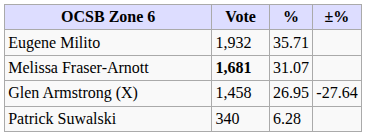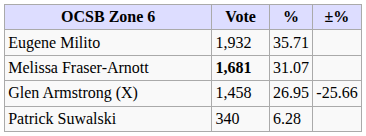Glen Armstrong (X) | ±%: -27.64 -> -25.66
